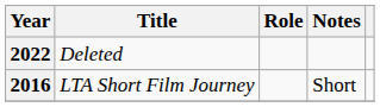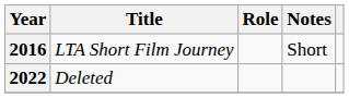rows swapped: 2016 <-> 2022
